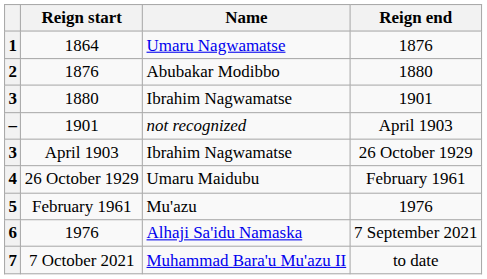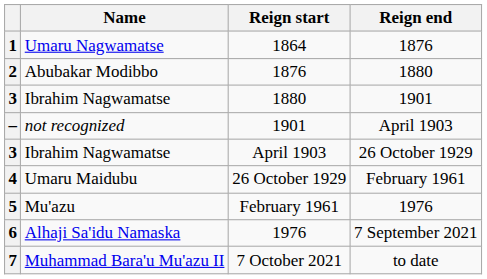columns swapped: Name <-> Reign start
